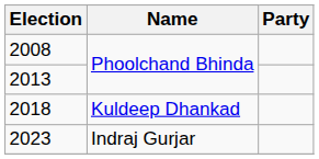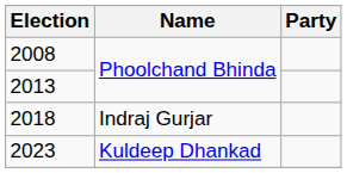2018 | Name: Kuldeep Dhankad -> Indraj Gurjar
2023 | Name: Indraj Gurjar -> Kuldeep Dhankad
